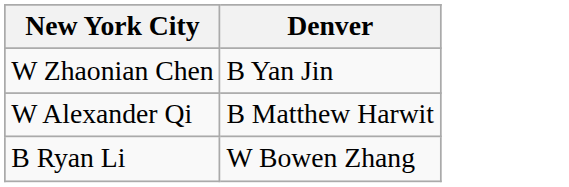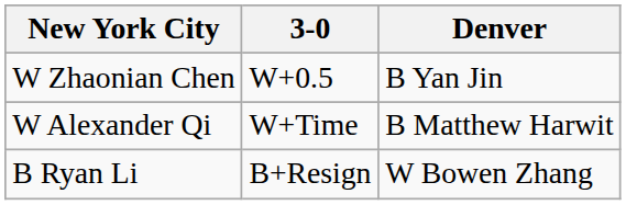+ column: 3-0 | W+0.5 | W+Time | B+Resign
